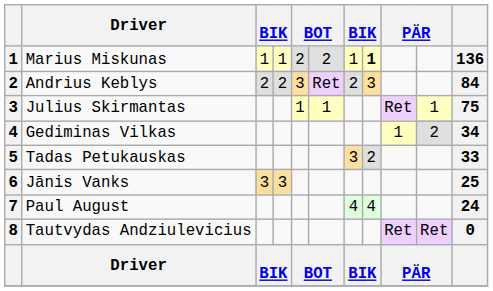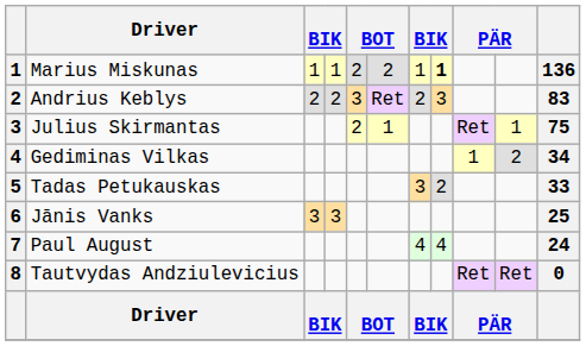Andrius Keblys | column 11: 84 -> 83
Julius Skirmantas | column 5: 1 -> 2
